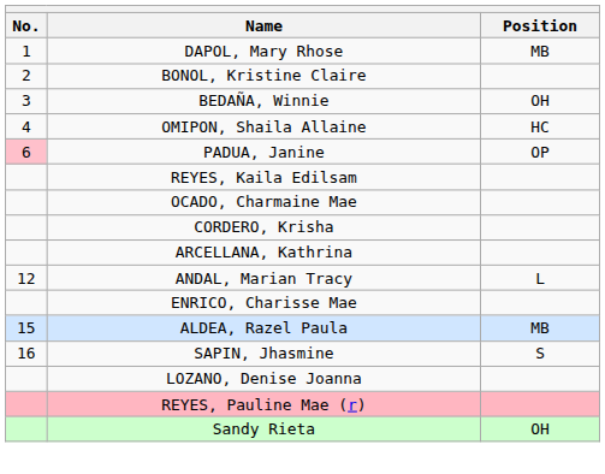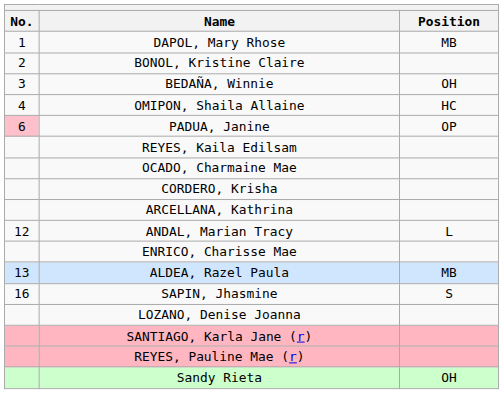ALDEA, Razel Paula | No.: 15 -> 13
+ row: SANTIAGO, Karla Jane (r)
